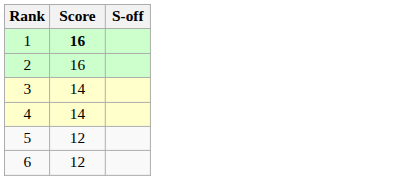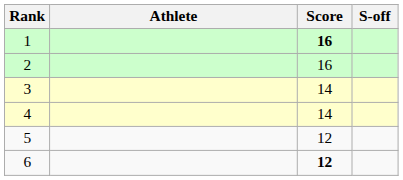+ column: Athlete
6 | Score: normal -> bold
